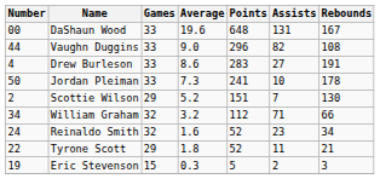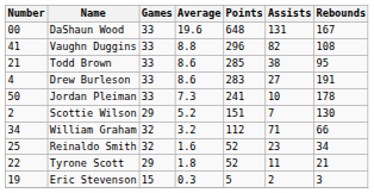Vaughn Duggins | Number: 44 -> 41
Vaughn Duggins | Average: 9.0 -> 8.8
+ row: 21 | Todd Brown | 33 | 8.6 | 285 | 38 | 95
Reinaldo Smith | Number: 24 -> 25
